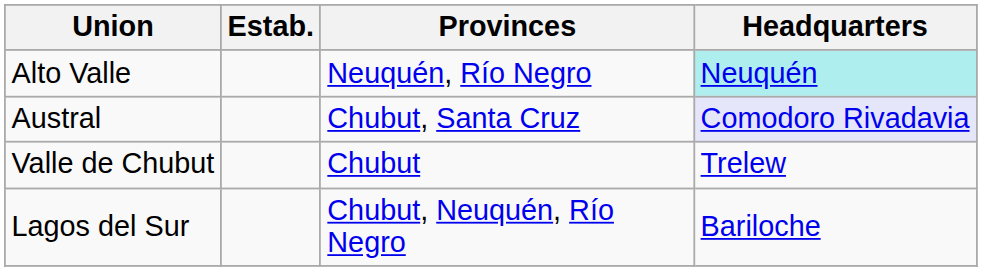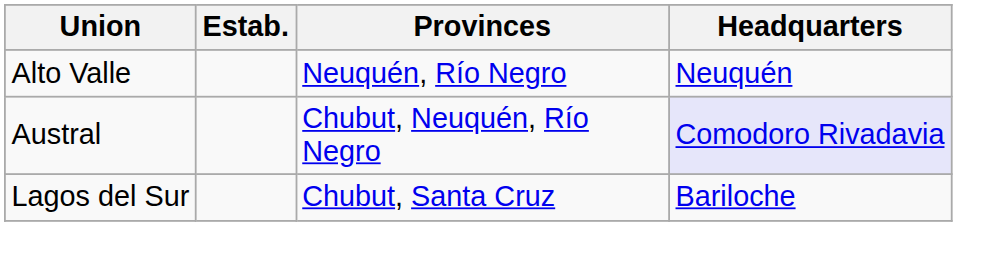Alto Valle | Headquarters: paleturquoise background -> no background
Austral | Provinces: Chubut, Santa Cruz -> Chubut, Neuquén, Río Negro
- row: Valle de Chubut | Chubut | Trelew
Lagos del Sur | Provinces: Chubut, Neuquén, Río Negro -> Chubut, Santa Cruz
